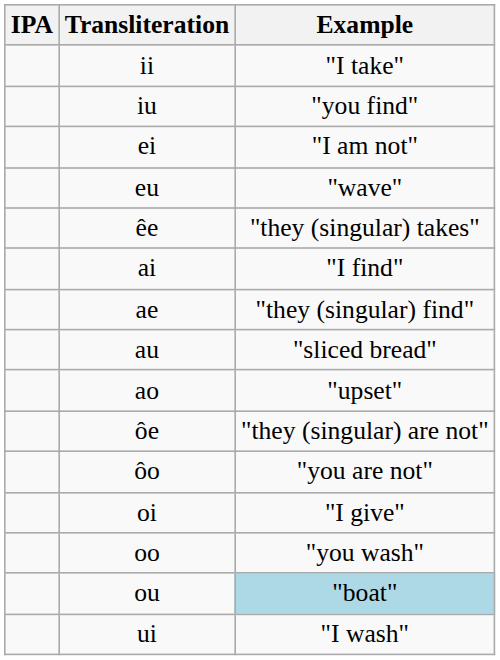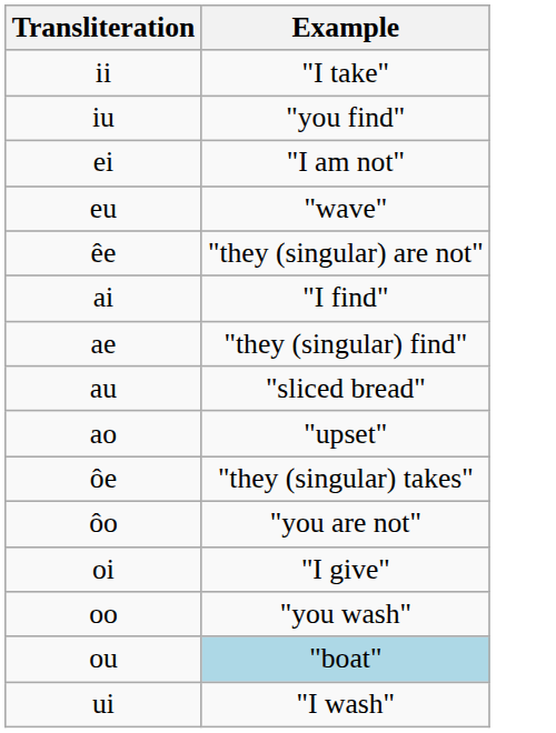- column: IPA
êe | Example: "they (singular) takes" -> "they (singular) are not"
ôe | Example: "they (singular) are not" -> "they (singular) takes"
